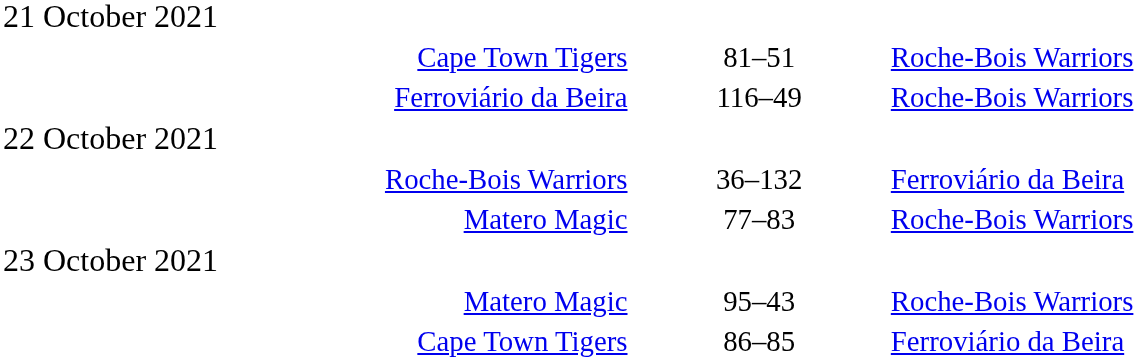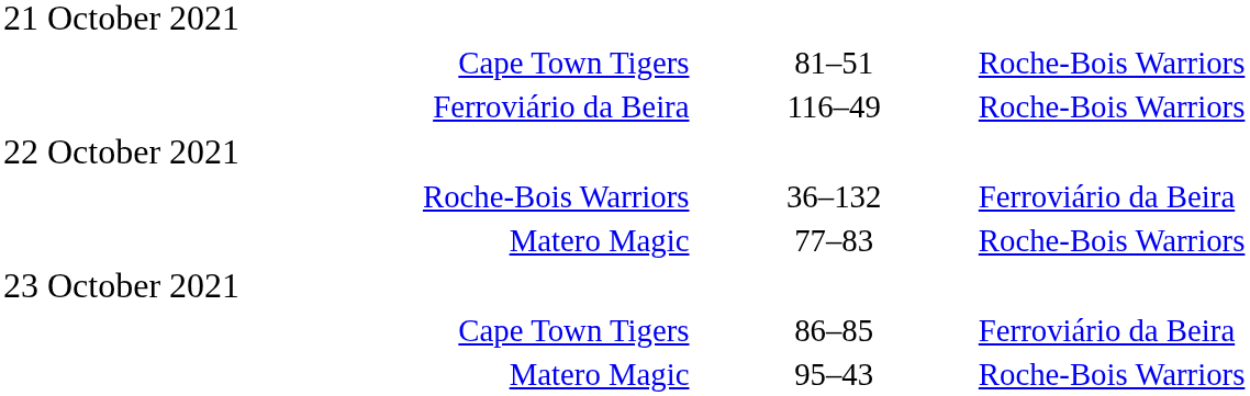rows swapped: Matero Magic / 95–43 <-> Cape Town Tigers / 86–85
